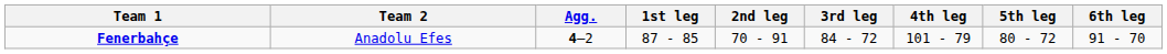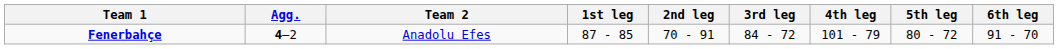columns swapped: Agg. <-> Team 2
